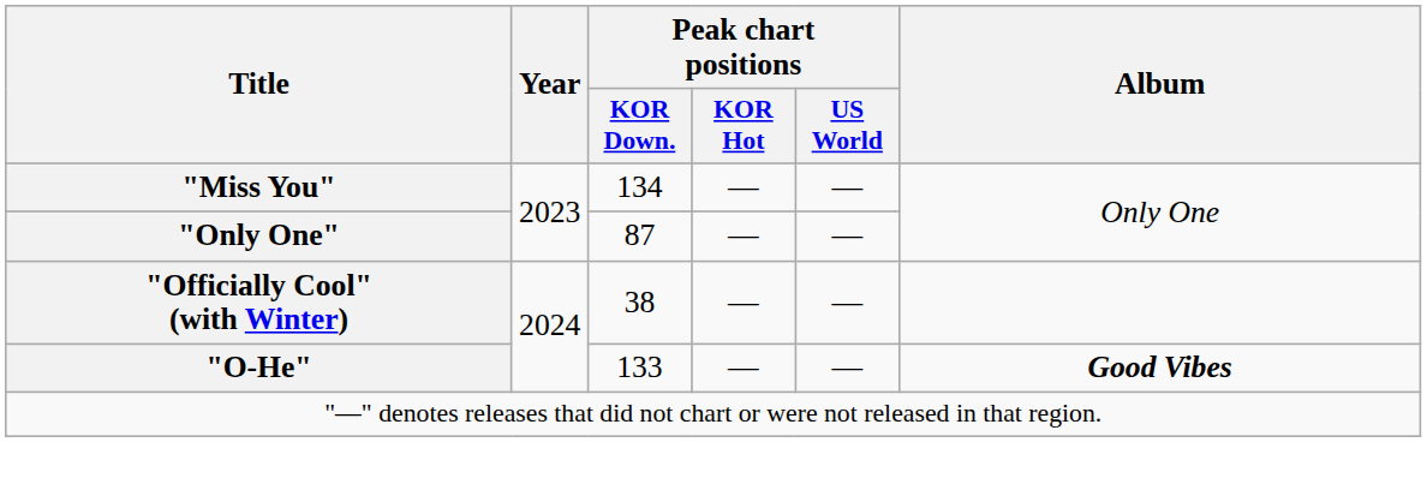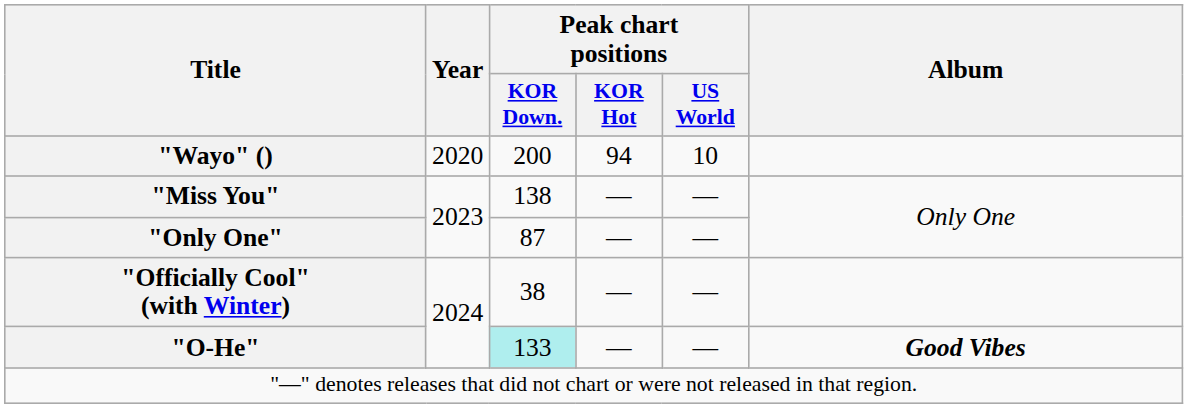+ row: "Wayo" () | 2020 | 200 | 94 | 10
"Miss You" | Peak chart positions / KOR Down.: 134 -> 138
"O-He" | Peak chart positions / KOR Down.: no background -> paleturquoise background
